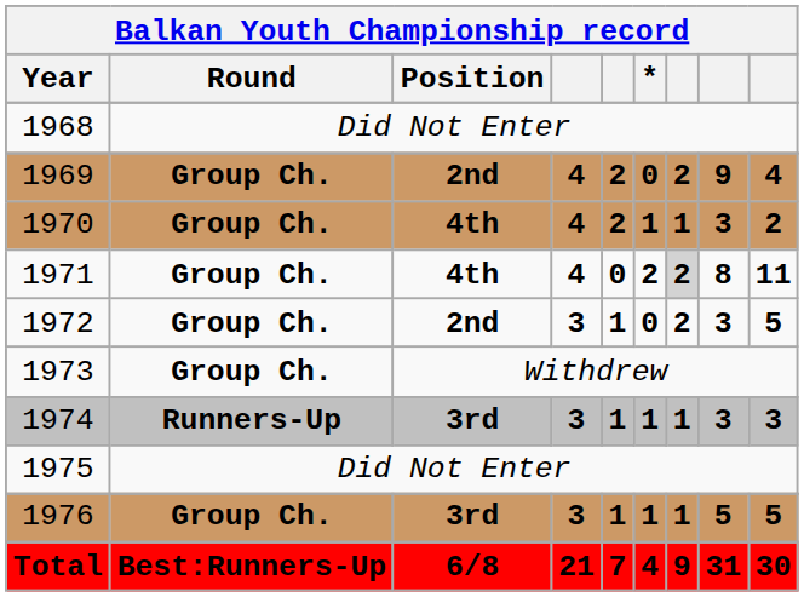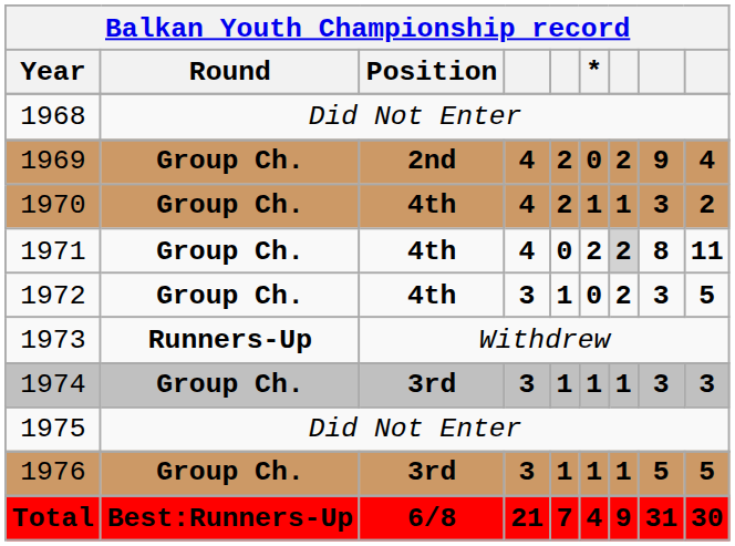1972 | Position: 2nd -> 4th
1973 | Round: Group Ch. -> Runners-Up
1974 | Round: Runners-Up -> Group Ch.
